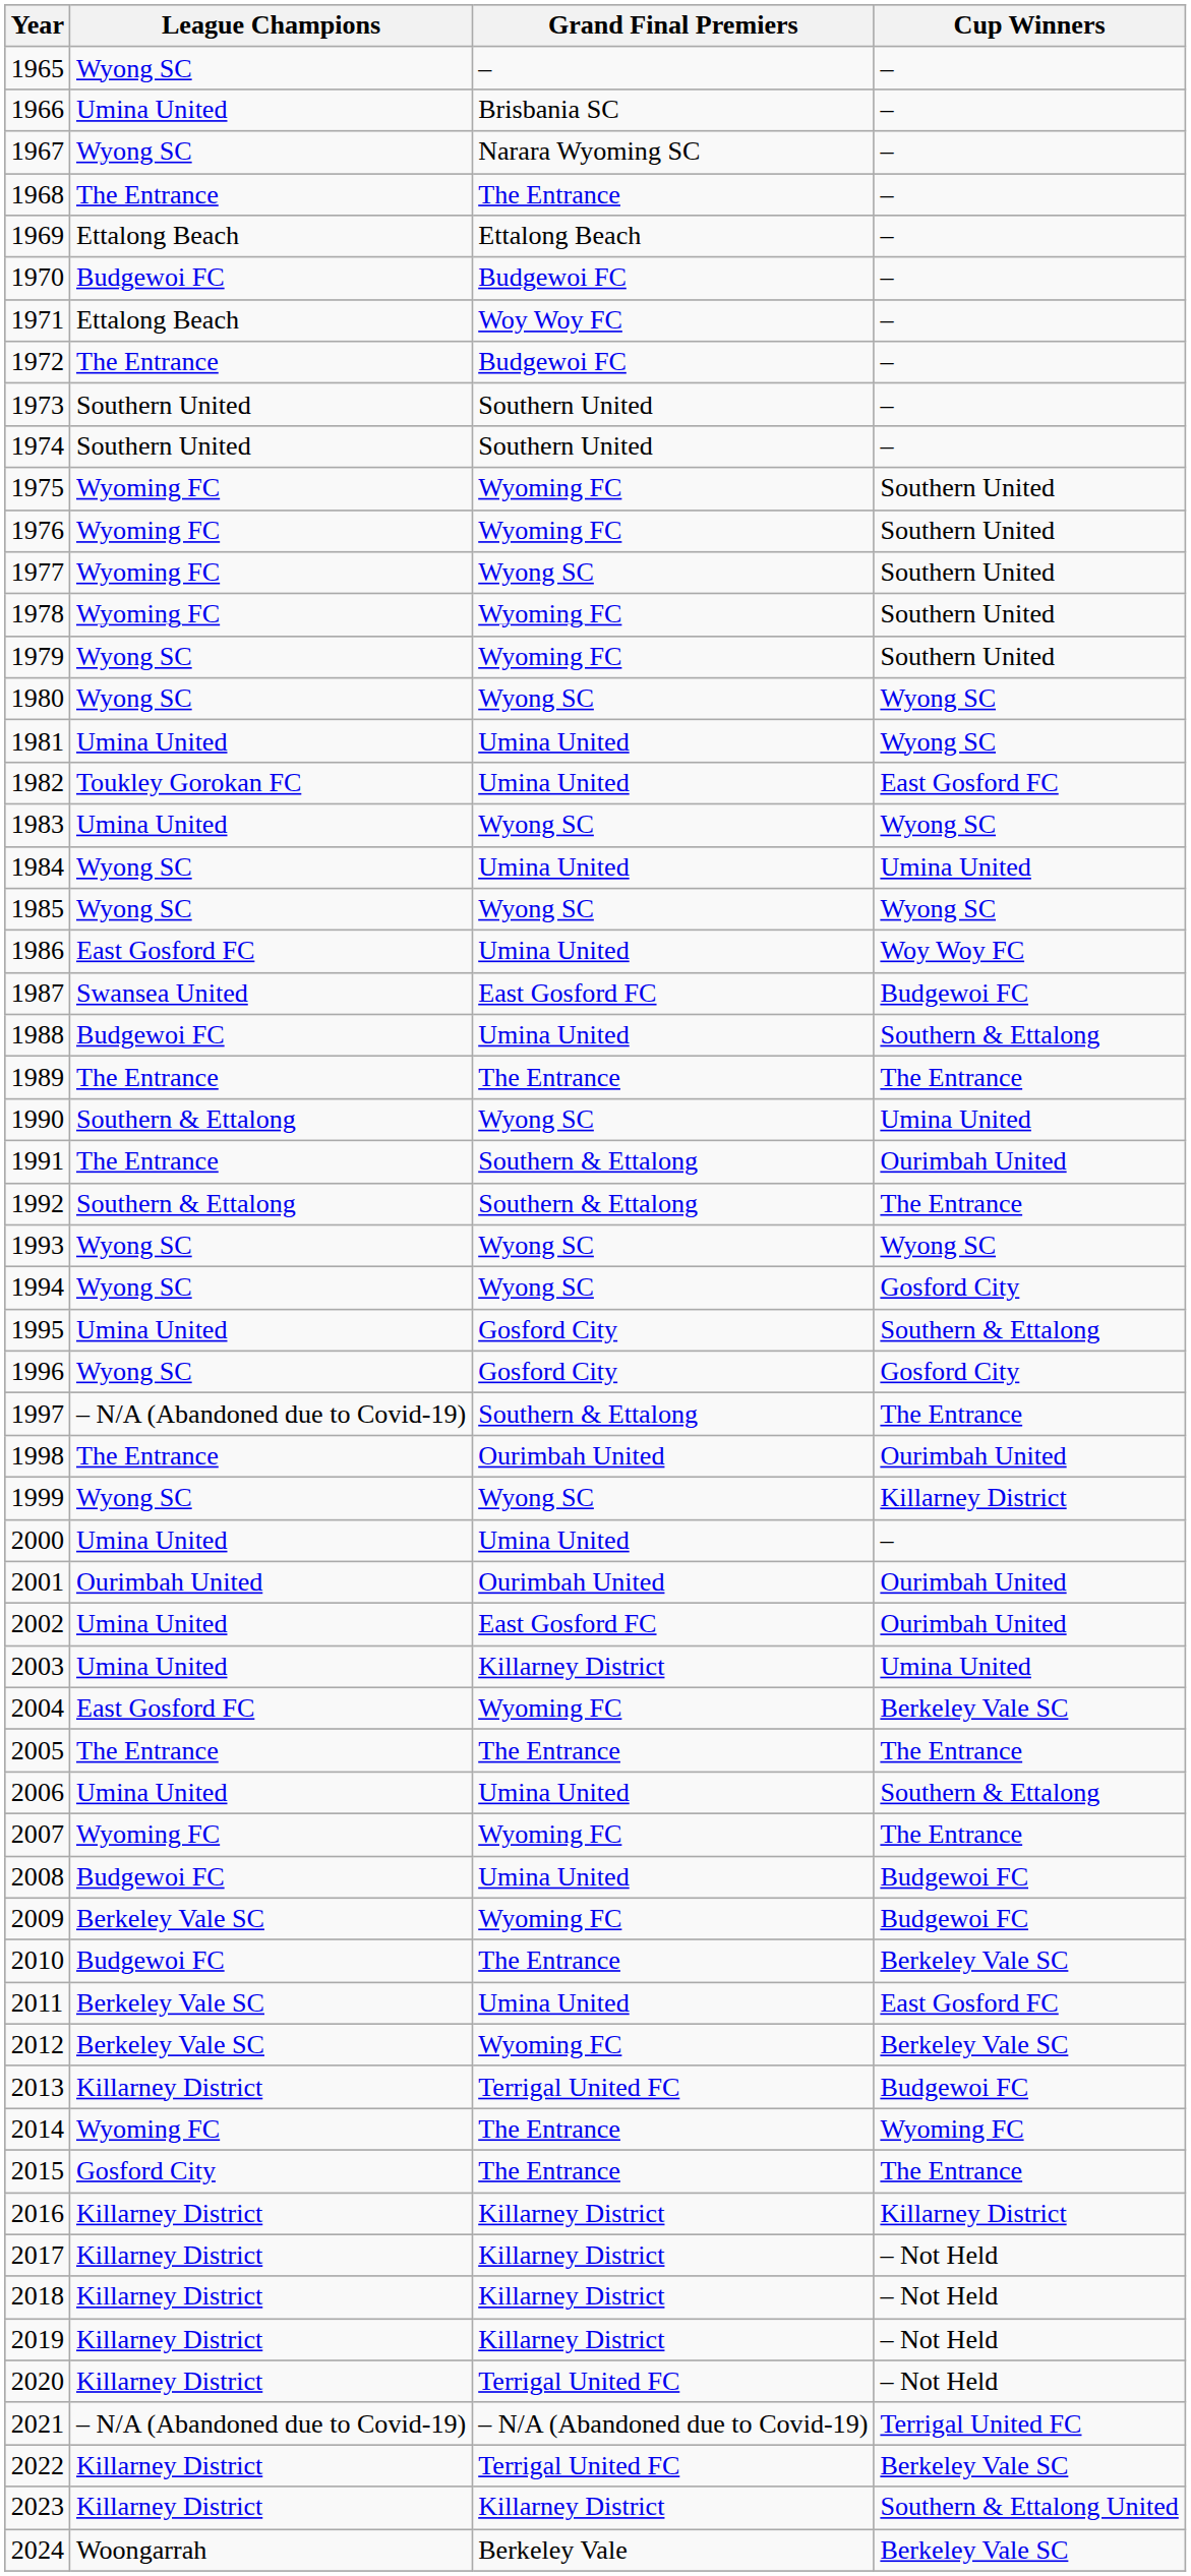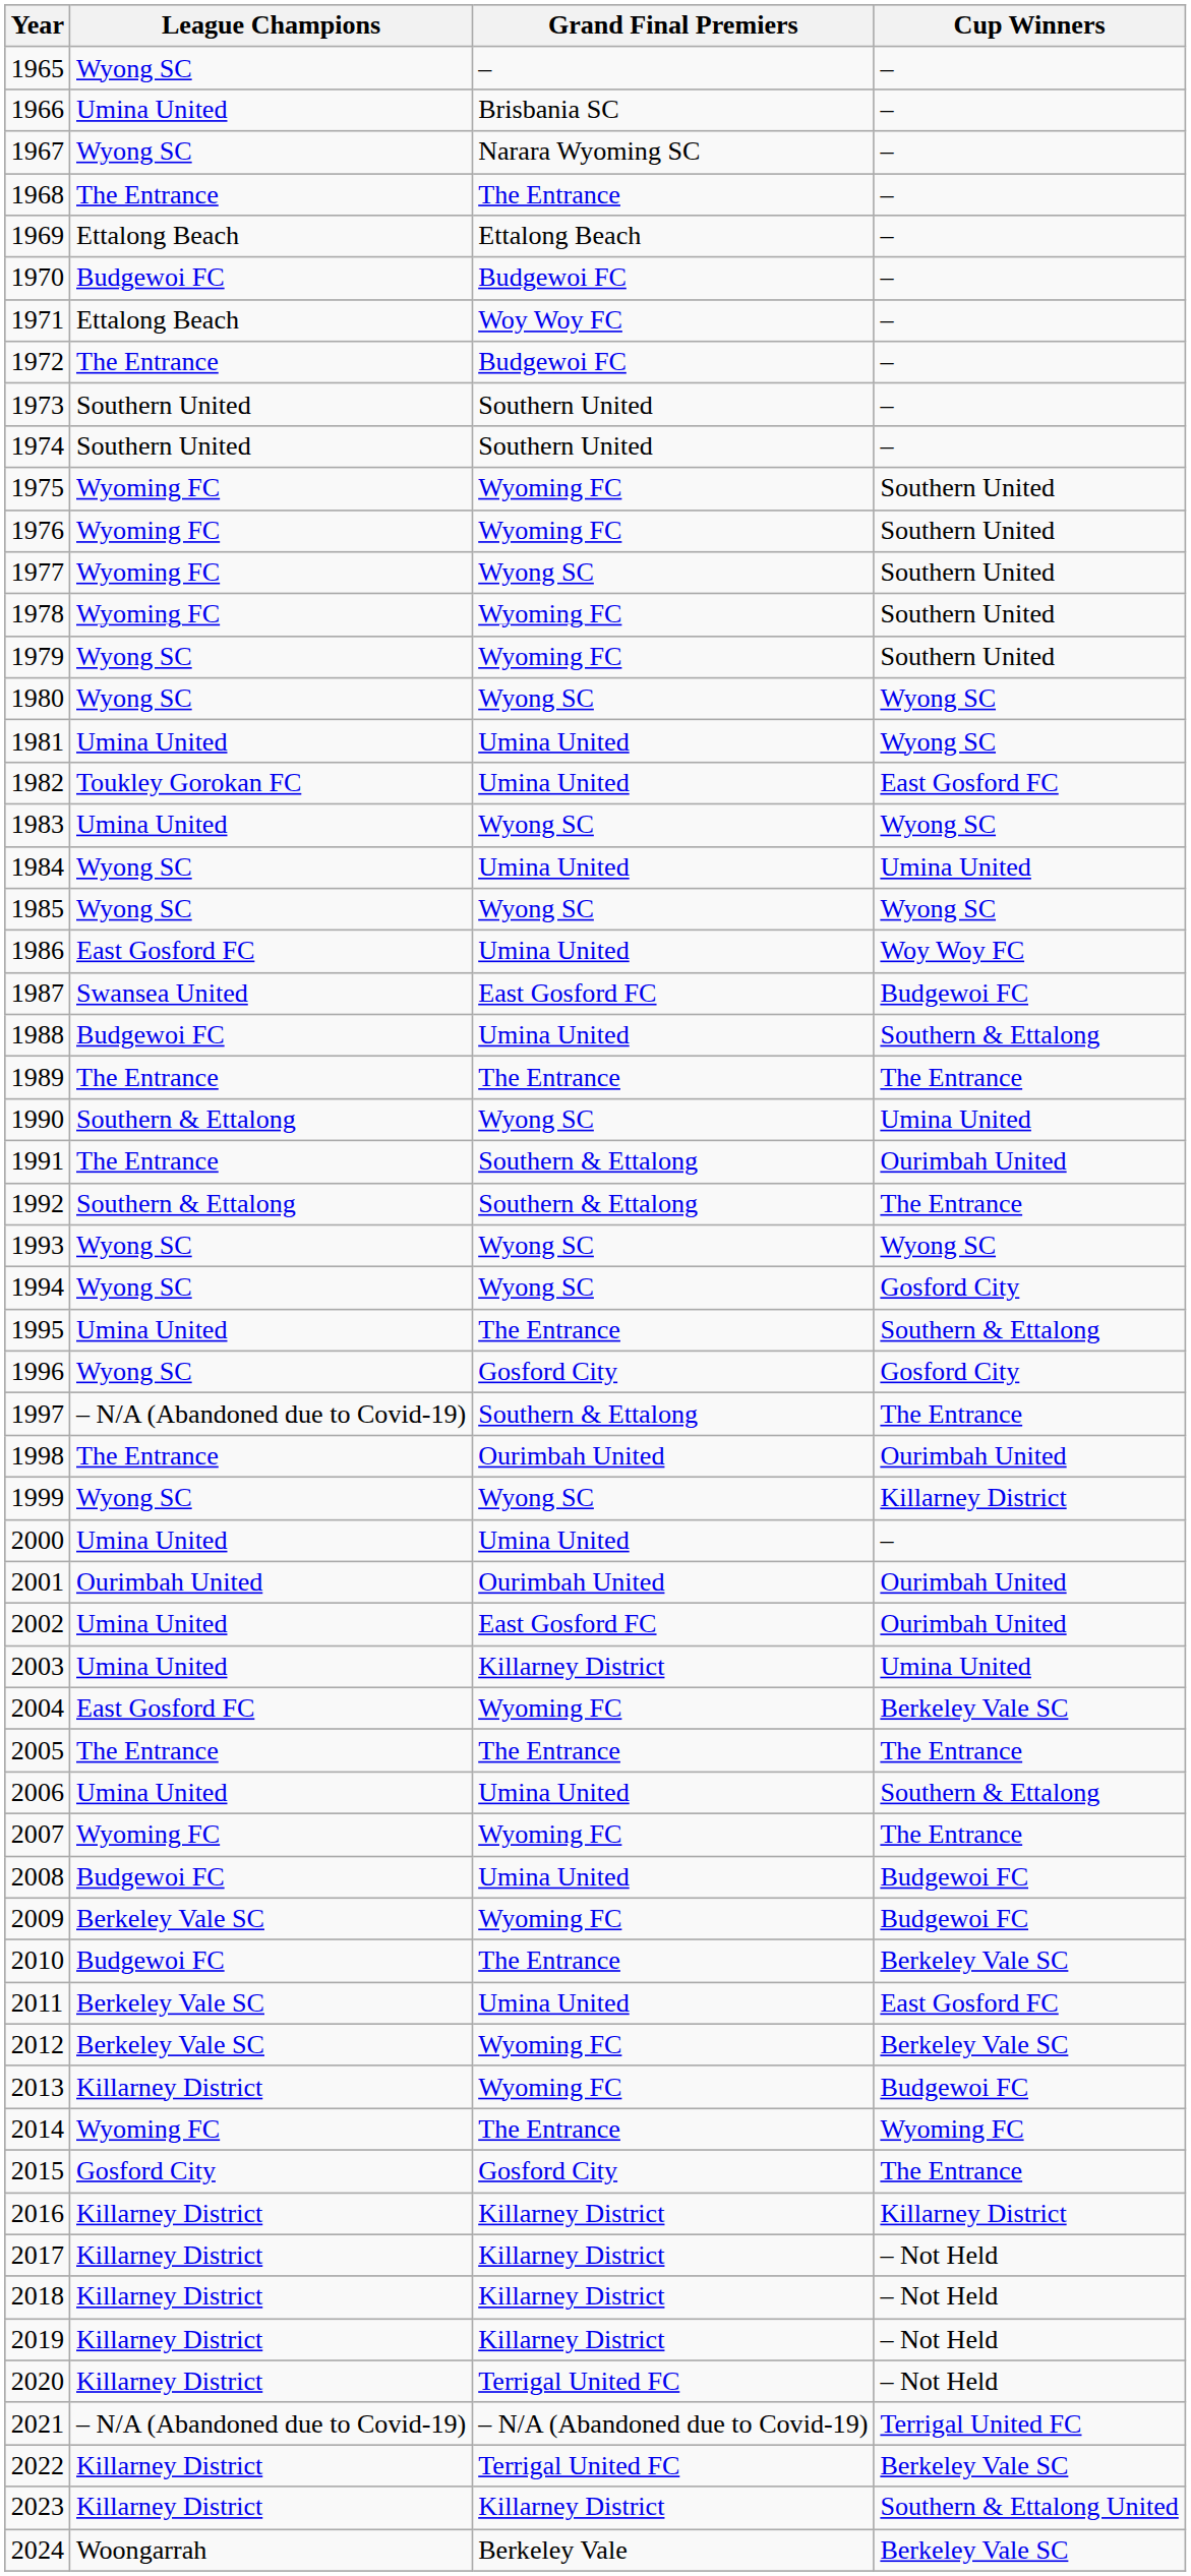1995 | Grand Final Premiers: Gosford City -> The Entrance
2013 | Grand Final Premiers: Terrigal United FC -> Wyoming FC
2015 | Grand Final Premiers: The Entrance -> Gosford City
